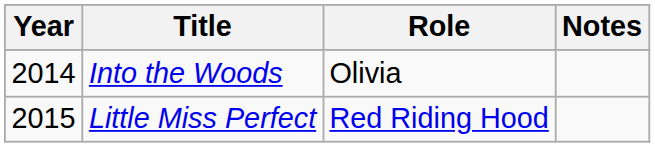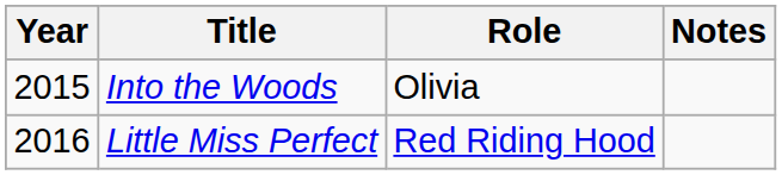Into the Woods | Year: 2014 -> 2015
Little Miss Perfect | Year: 2015 -> 2016
